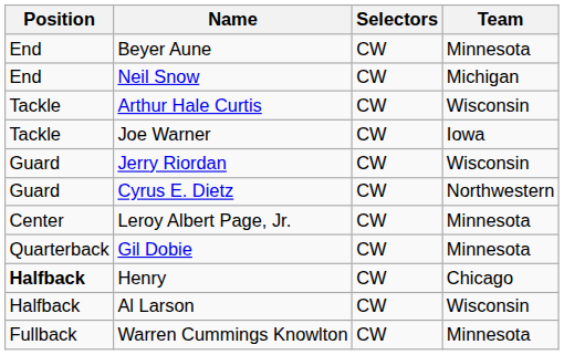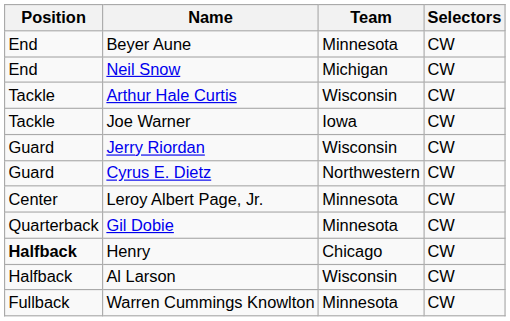columns swapped: Team <-> Selectors
